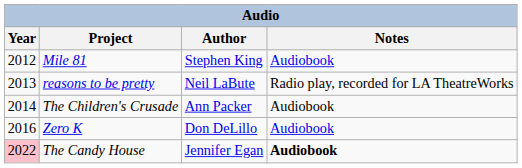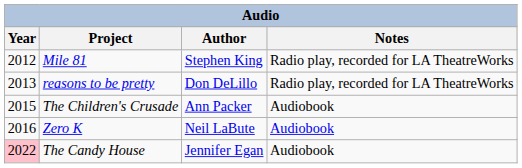Mile 81 | Notes: Audiobook -> Radio play, recorded for LA TheatreWorks
reasons to be pretty | Author: Neil LaBute -> Don DeLillo
The Children's Crusade | Year: 2014 -> 2015
Zero K | Author: Don DeLillo -> Neil LaBute
The Candy House | Notes: bold -> normal
